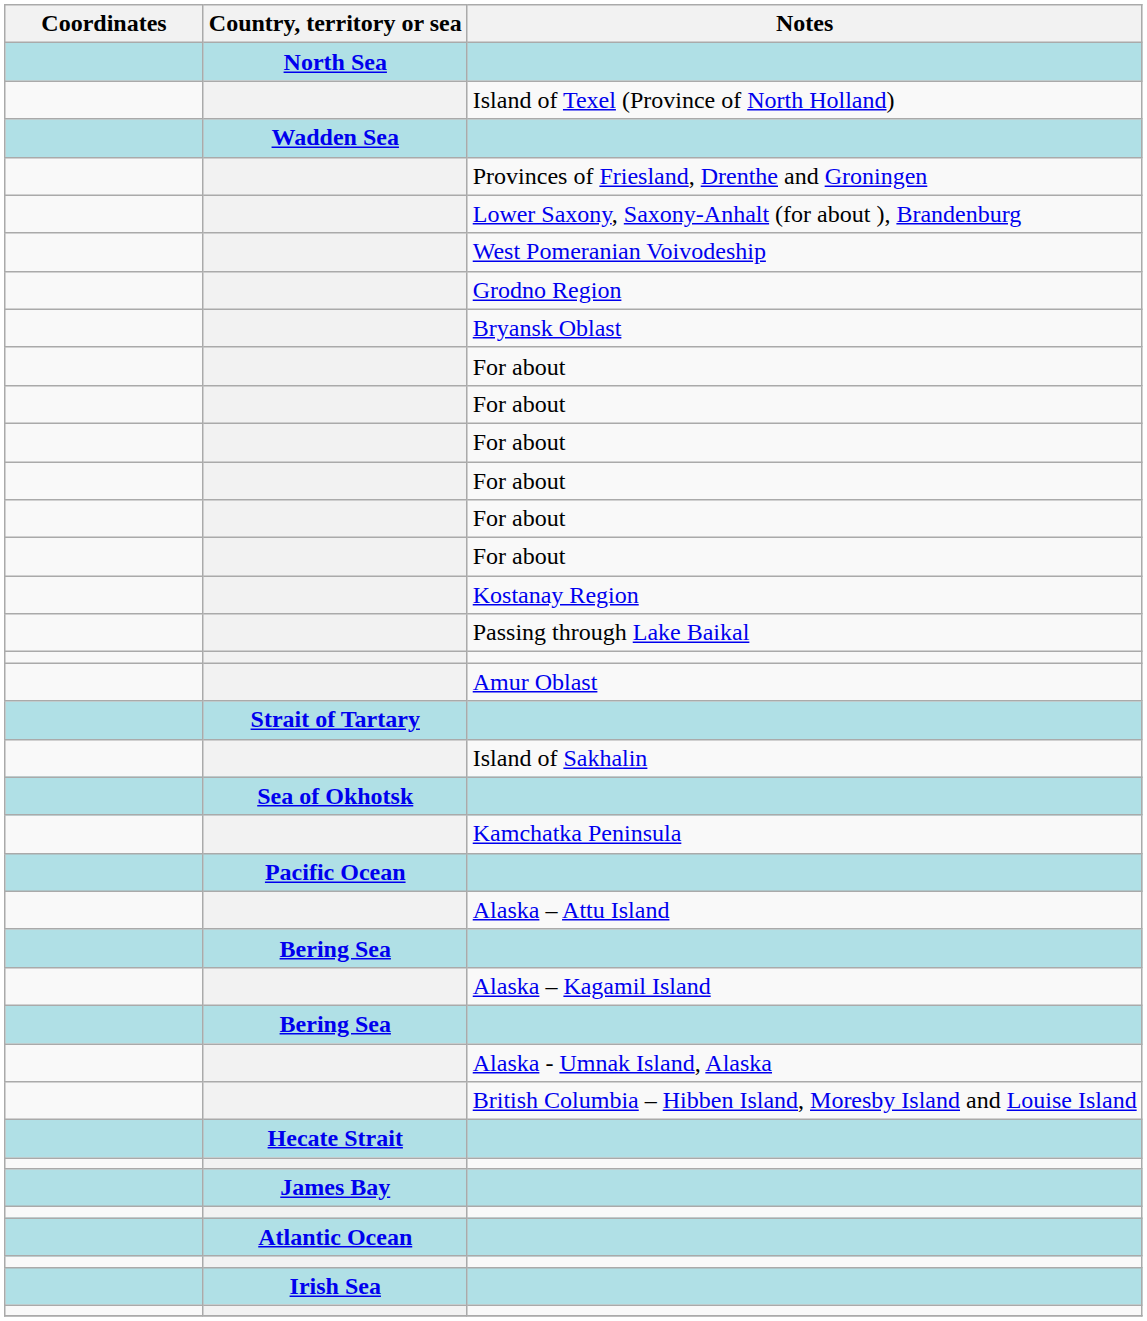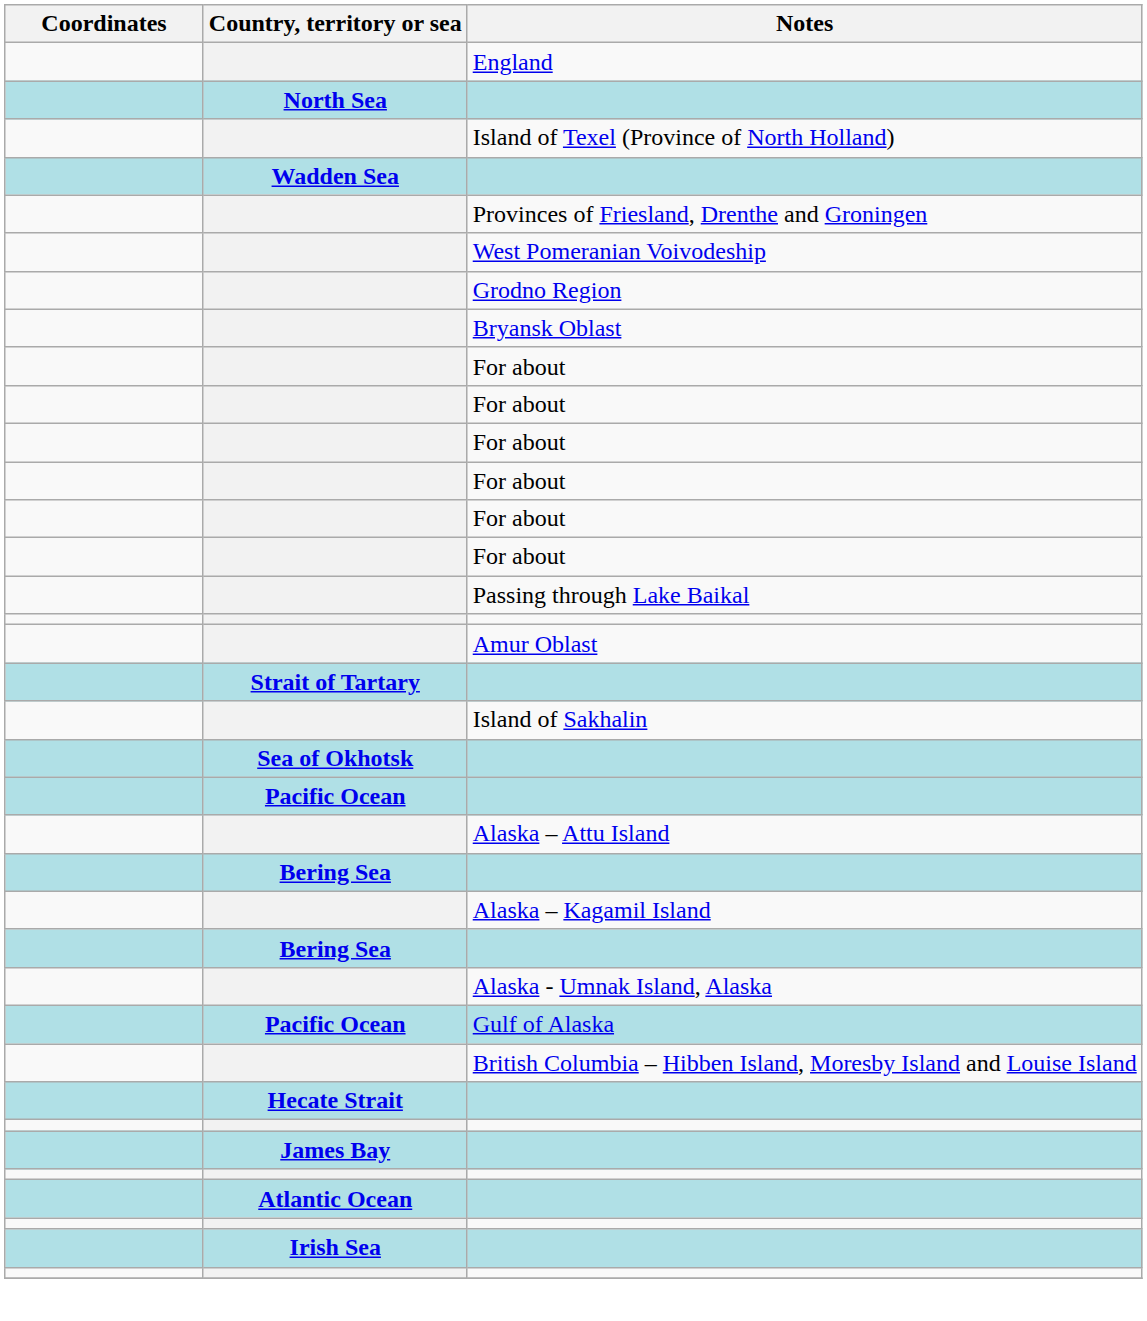+ row: England
- row: Lower Saxony, Saxony-Anhalt (for about ), Brandenburg
- row: Kostanay Region
- row: Kamchatka Peninsula
+ row: Pacific Ocean | Gulf of Alaska
